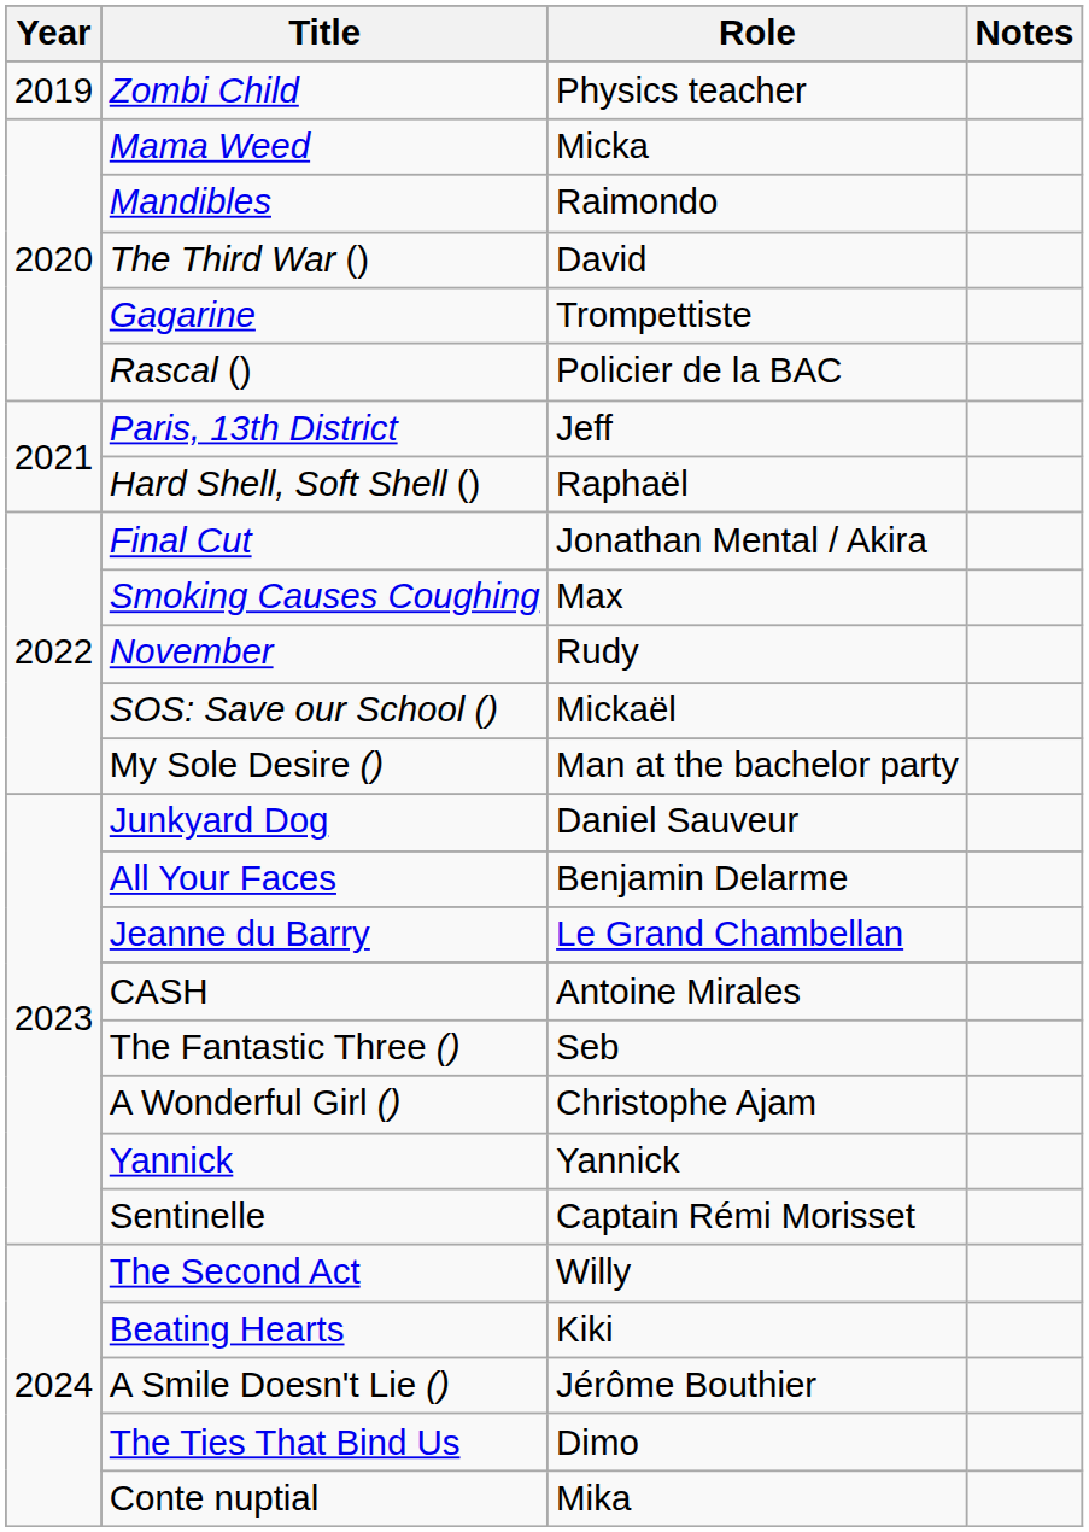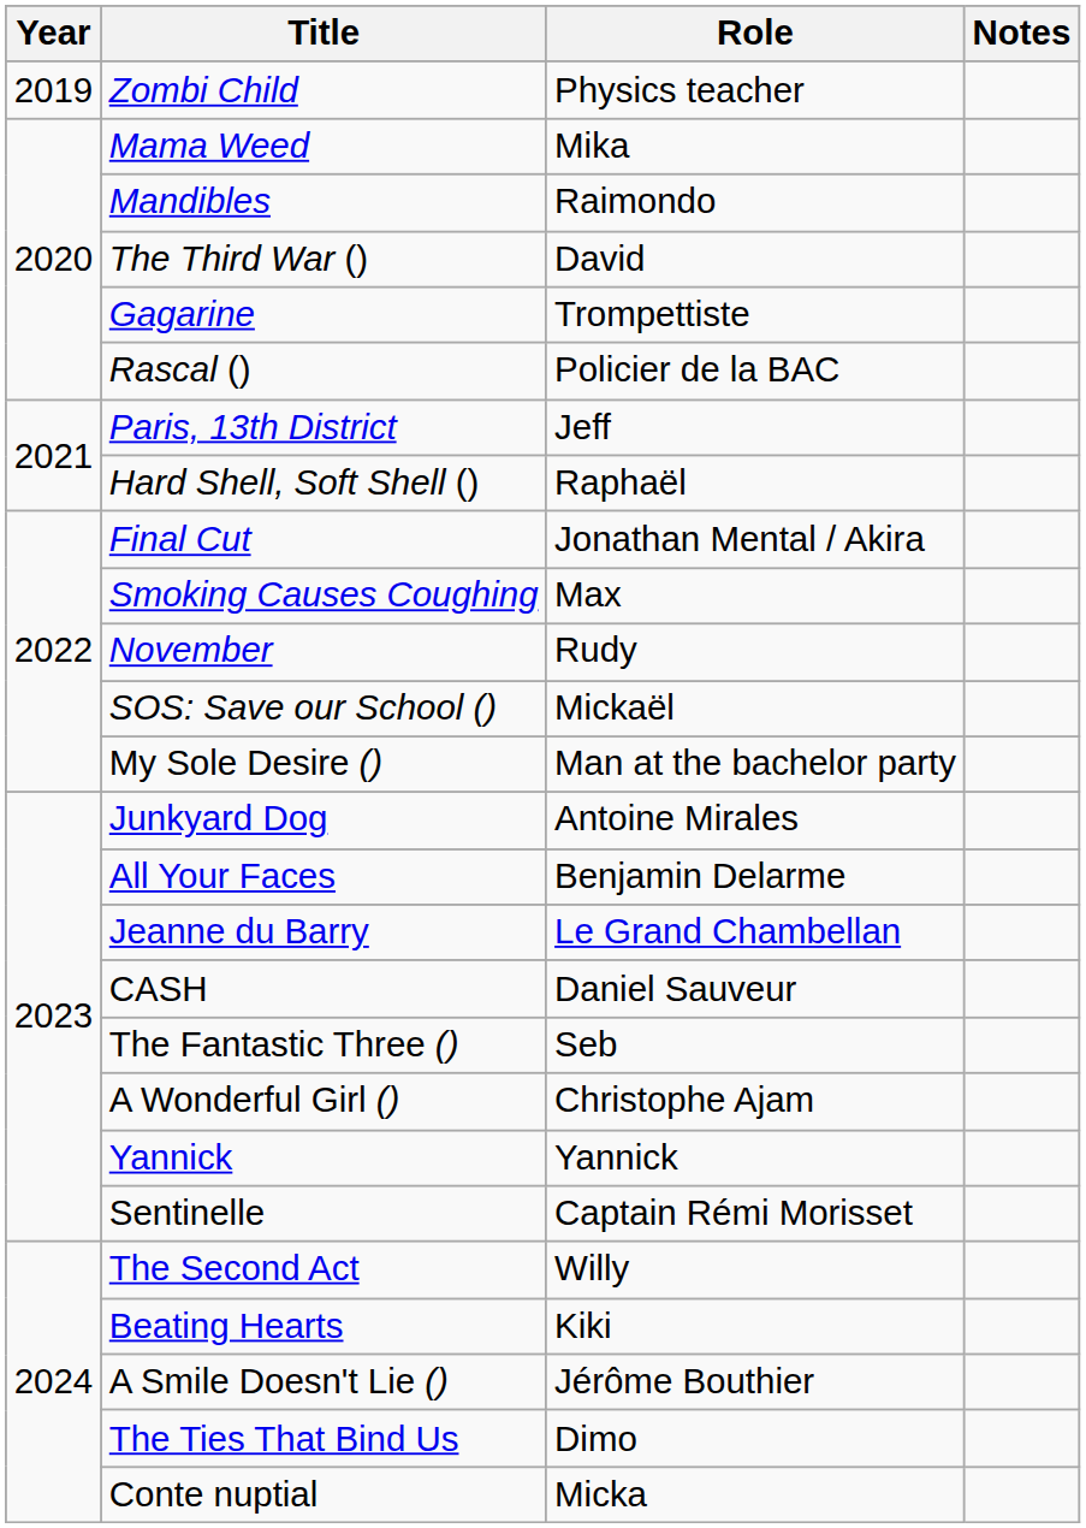Mama Weed | Role: Micka -> Mika
Junkyard Dog | Role: Daniel Sauveur -> Antoine Mirales
CASH | Role: Antoine Mirales -> Daniel Sauveur
Conte nuptial | Role: Mika -> Micka
